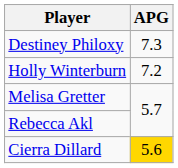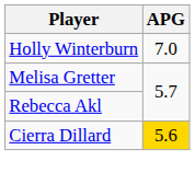- row: Destiney Philoxy | 7.3
Holly Winterburn | APG: 7.2 -> 7.0
